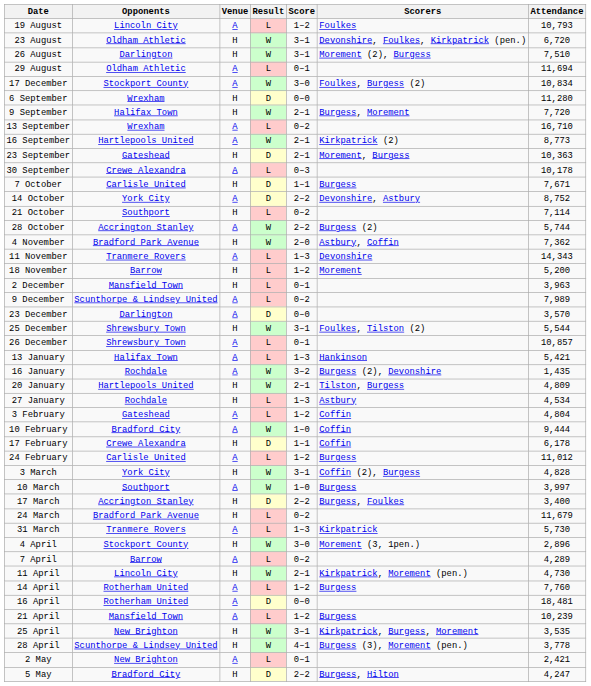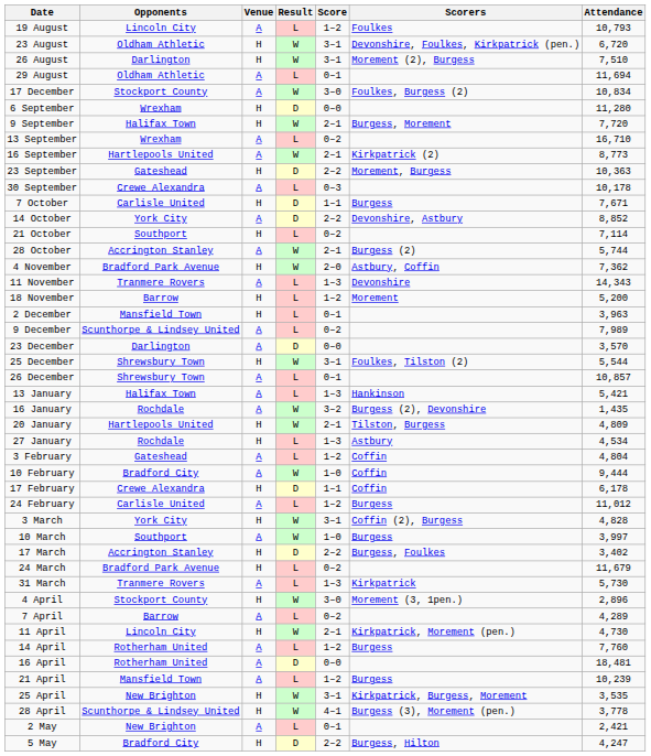23 September | Score: 2–1 -> 2–2
14 October | Attendance: 8,752 -> 8,852
28 October | Score: 2–2 -> 2–1
17 March | Attendance: 3,400 -> 3,402
